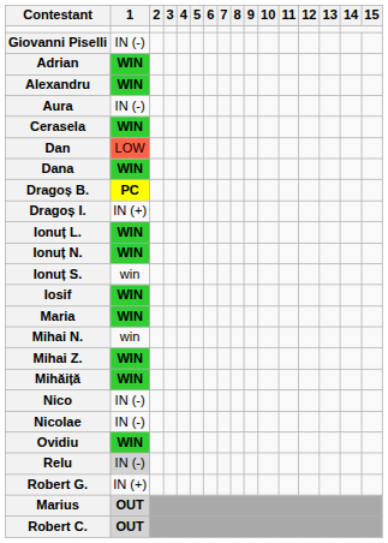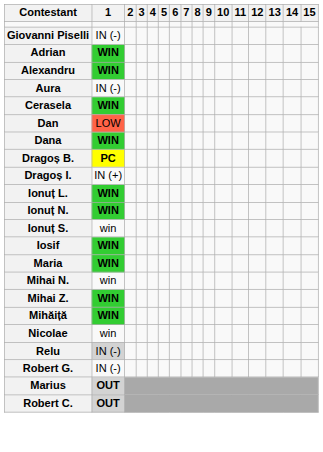- row: Nico | IN (-)
Nicolae | 1: IN (-) -> win
- row: Ovidiu | WIN
Robert G. | 1: IN (+) -> IN (-)
